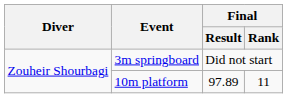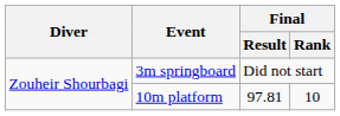10m platform | Final / Result: 97.89 -> 97.81
10m platform | Final / Rank: 11 -> 10
